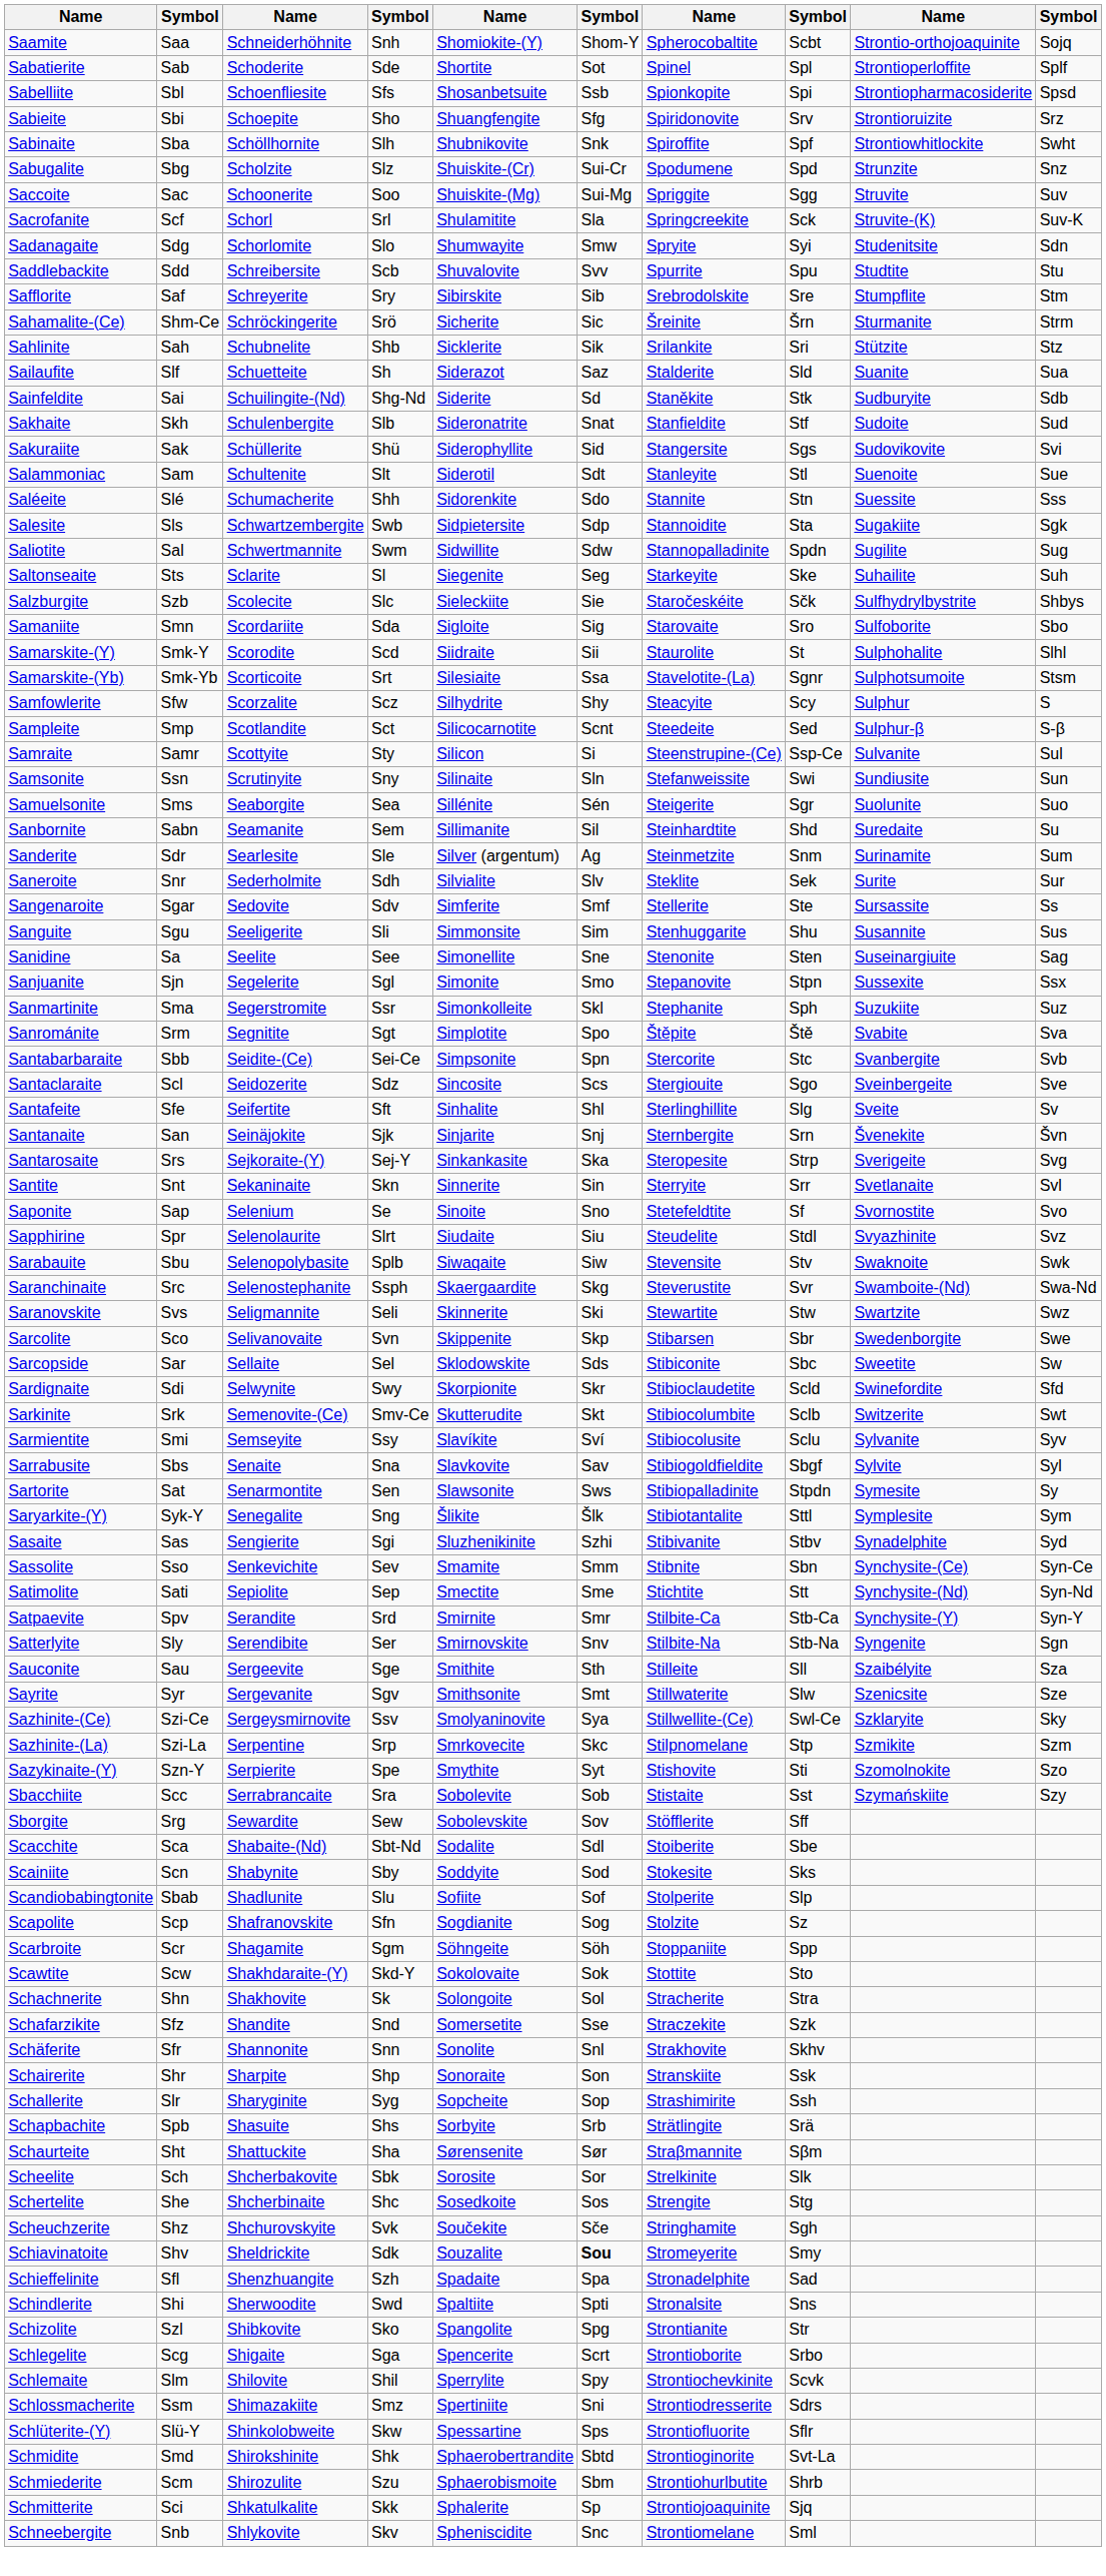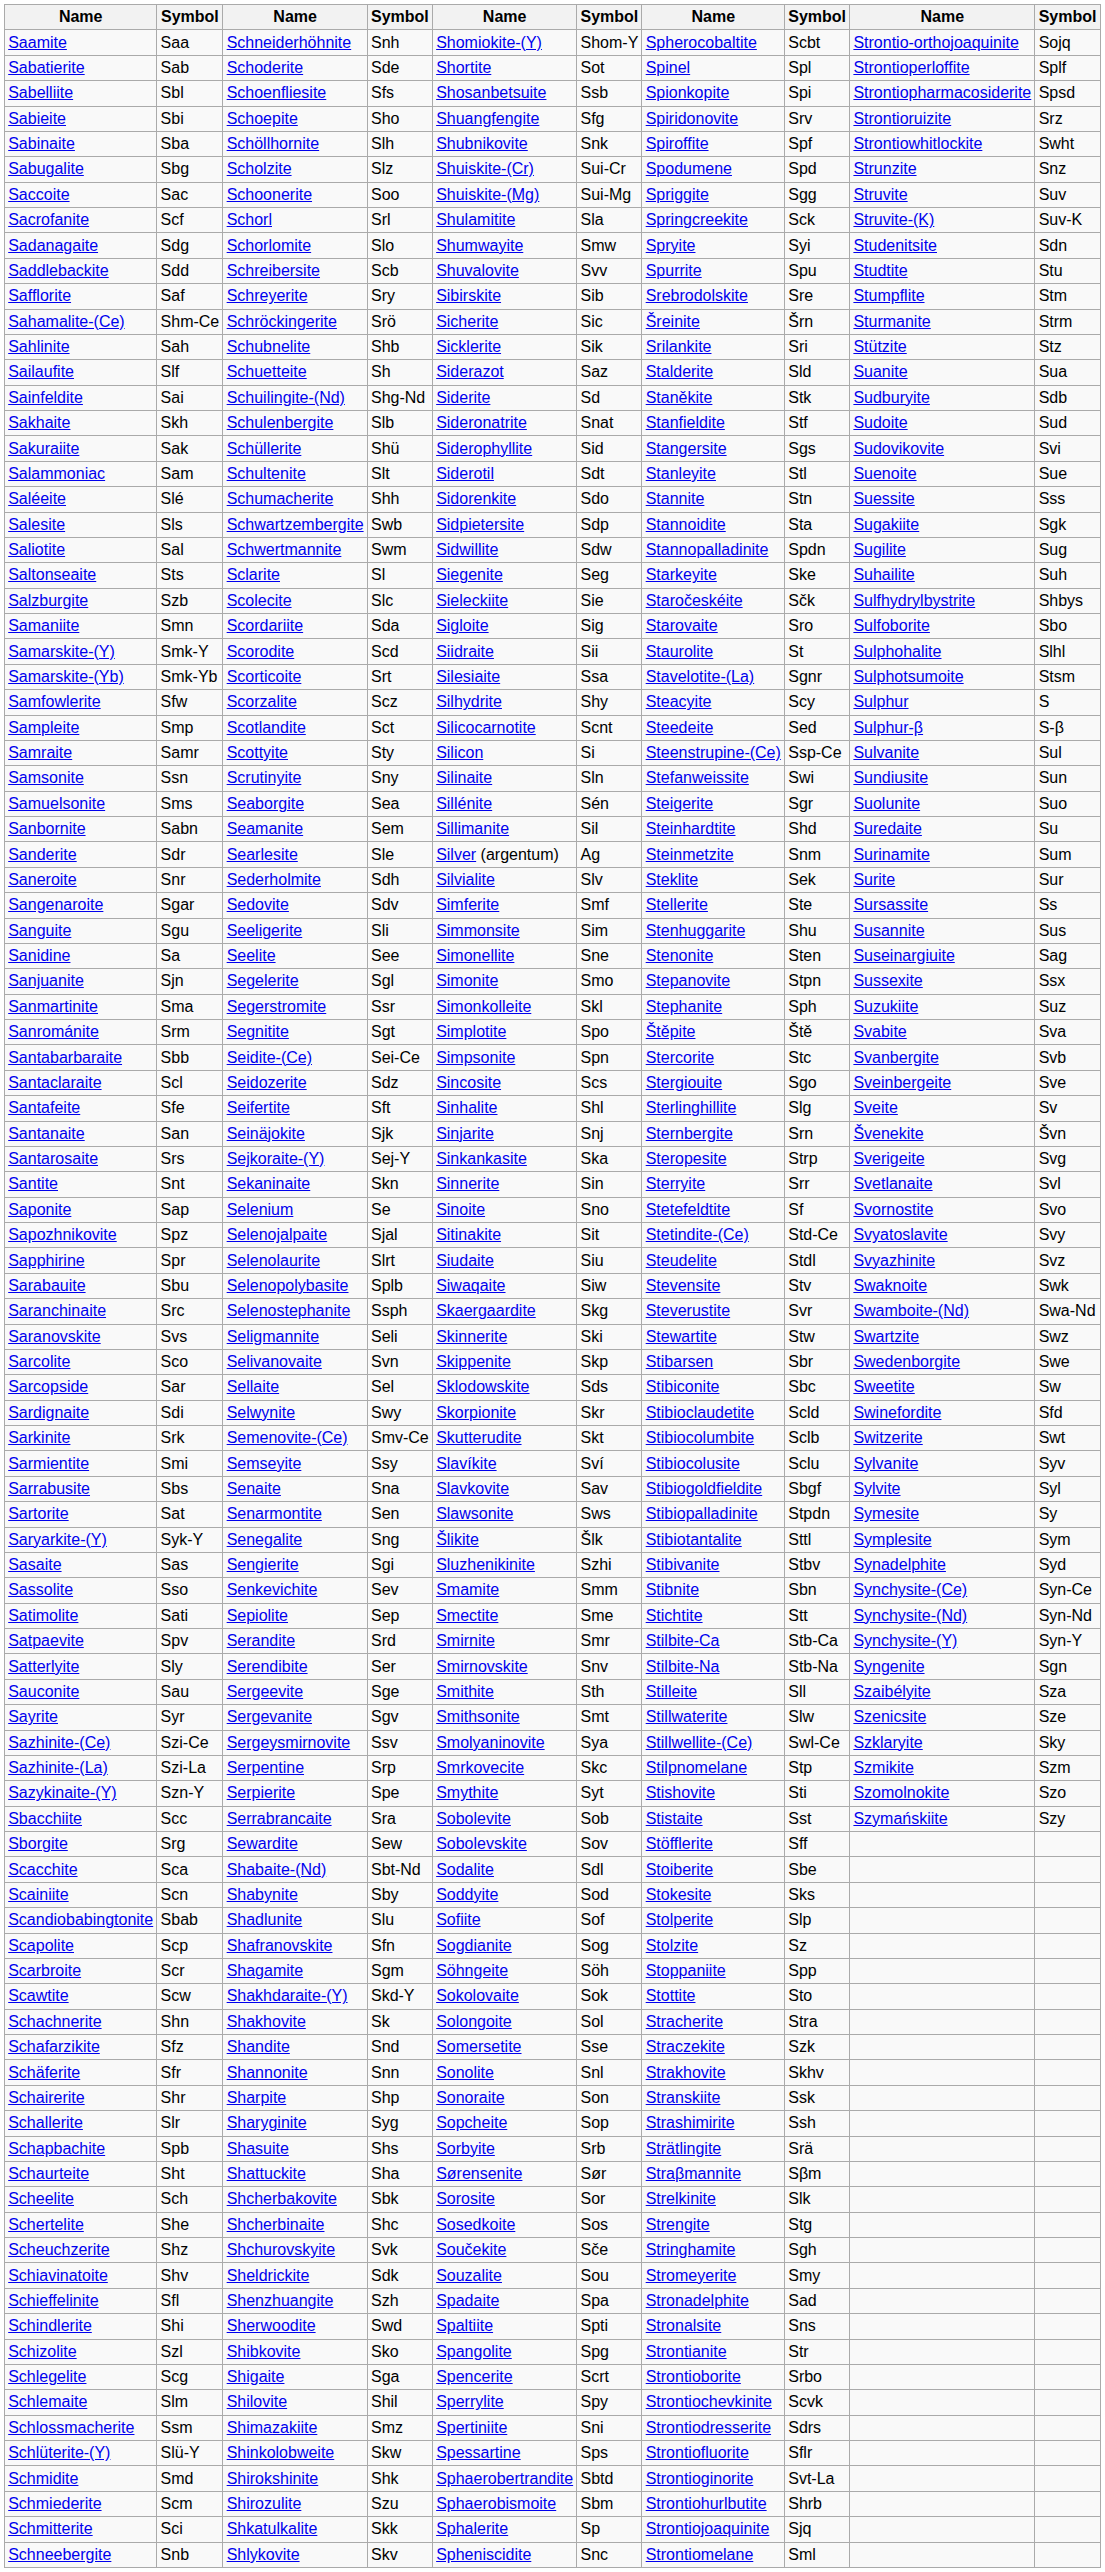+ row: Sapozhnikovite | Spz | Selenojalpaite | Sjal | Sitinakite | Sit | Stetindite-(Ce) | Std-Ce | Svyatoslavite | Svy
Schiavinatoite | column 6: bold -> normal
